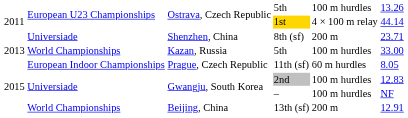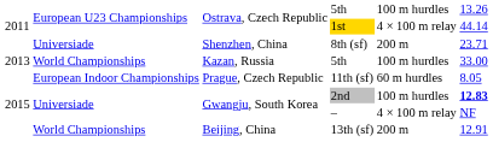2nd | column 6: normal -> bold
– | column 5: 100 m hurdles -> 4 × 100 m relay
